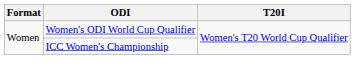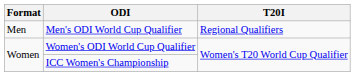+ row: Men | Men's ODI World Cup Qualifier | Regional Qualifiers
